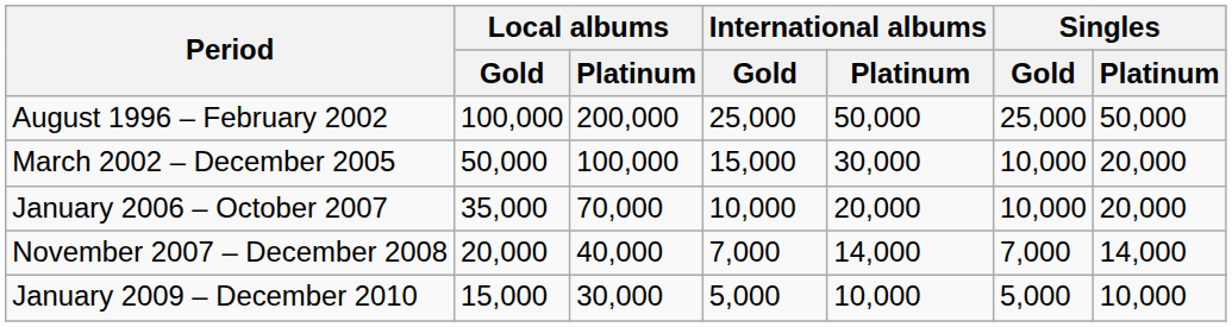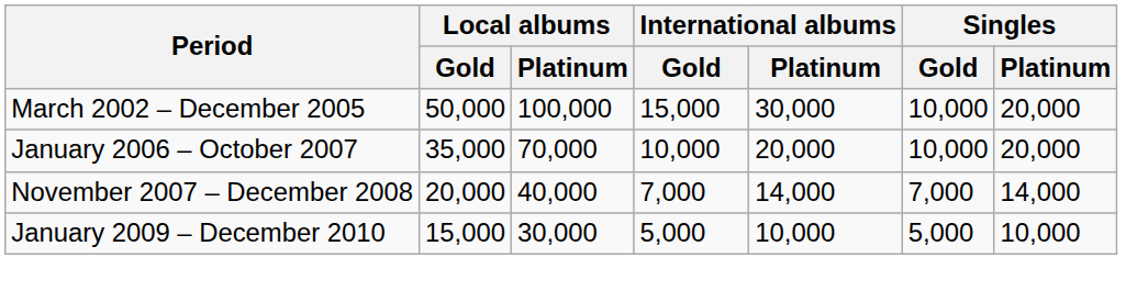- row: August 1996 – February 2002 | 100,000 | 200,000 | 25,000 | 50,000 | 25,000 | 50,000
